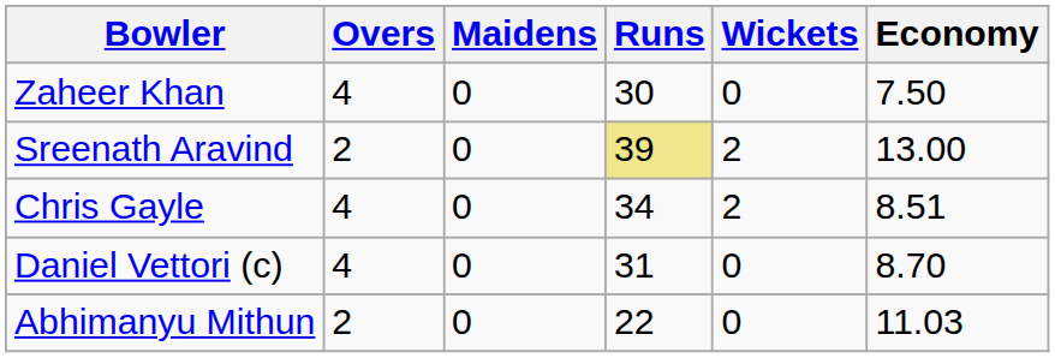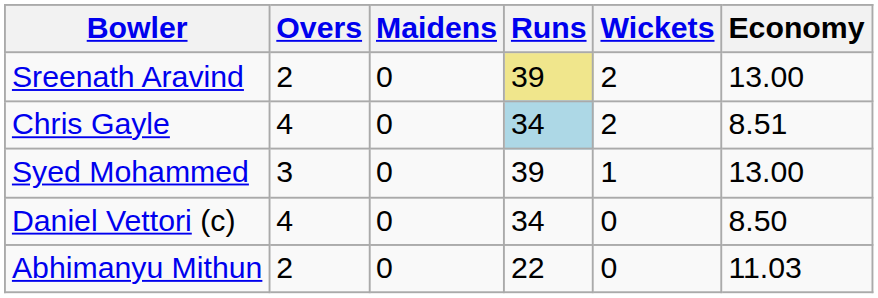- row: Zaheer Khan | 4 | 0 | 30 | 0 | 7.50
Chris Gayle | Runs: no background -> lightblue background
+ row: Syed Mohammed | 3 | 0 | 39 | 1 | 13.00
Daniel Vettori (c) | Runs: 31 -> 34
Daniel Vettori (c) | Economy: 8.70 -> 8.50
